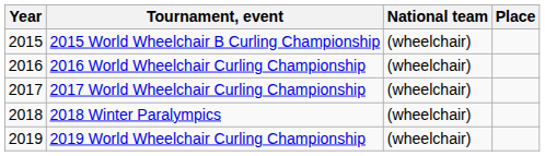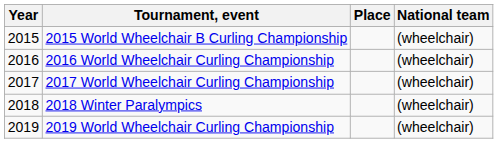columns swapped: National team <-> Place
